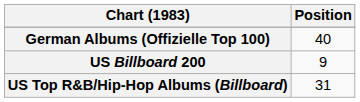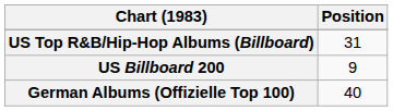rows swapped: German Albums (Offizielle Top 100) <-> US Top R&B/Hip-Hop Albums (Billboard)
